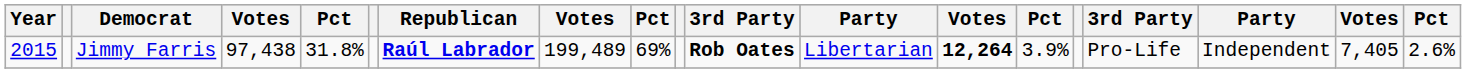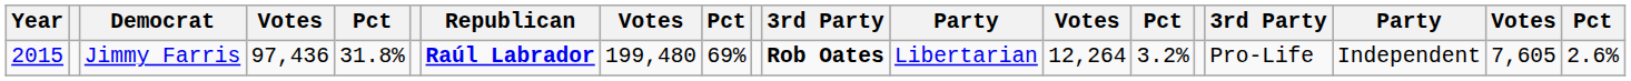Jimmy Farris | column 4: 97,438 -> 97,436
Jimmy Farris | column 8: 199,489 -> 199,480
Jimmy Farris | column 13: bold -> normal
Jimmy Farris | column 14: 3.9% -> 3.2%
Jimmy Farris | column 18: 7,405 -> 7,605
